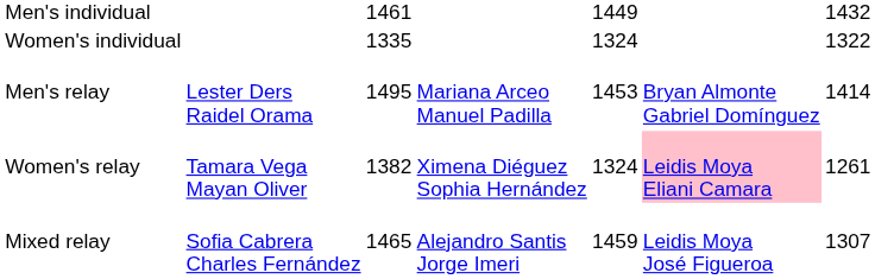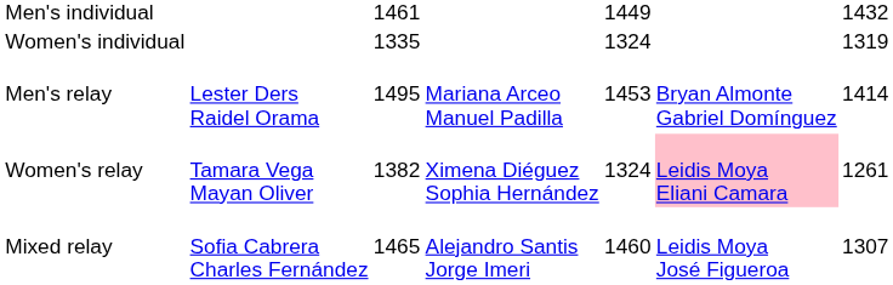Women's individual | column 7: 1322 -> 1319
Mixed relay | column 5: 1459 -> 1460
